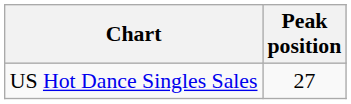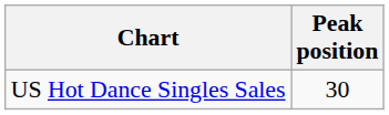US Hot Dance Singles Sales | Peak position: 27 -> 30
